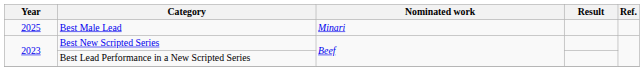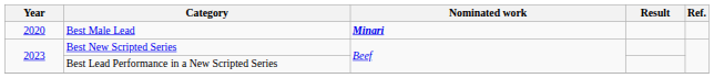Best Male Lead | Year: 2025 -> 2020
Best Male Lead | Nominated work: normal -> bold
